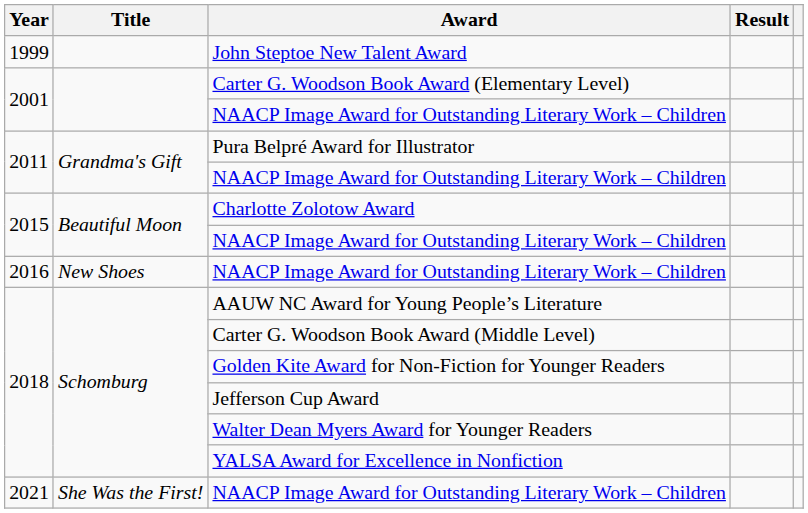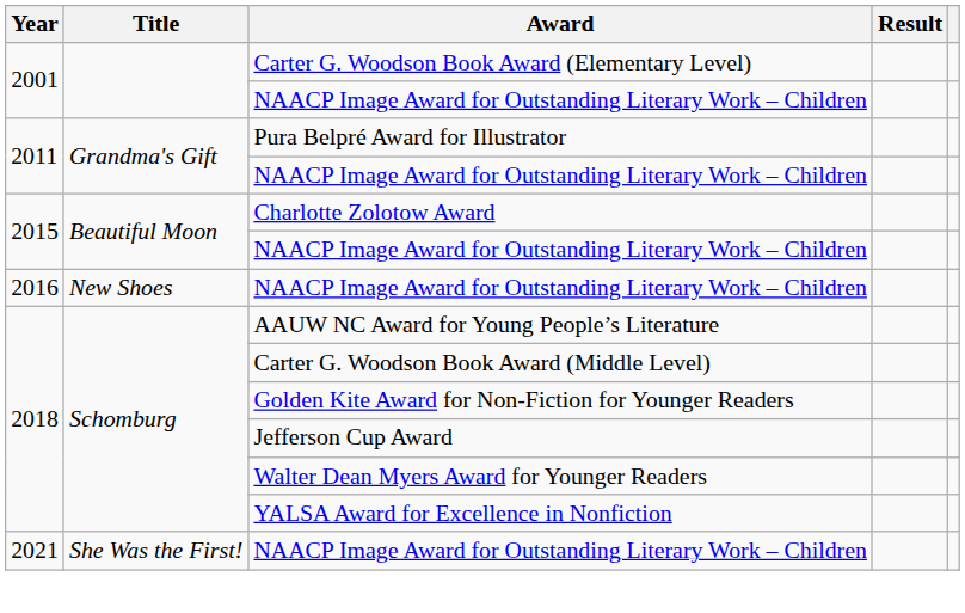- row: 1999 | John Steptoe New Talent Award
